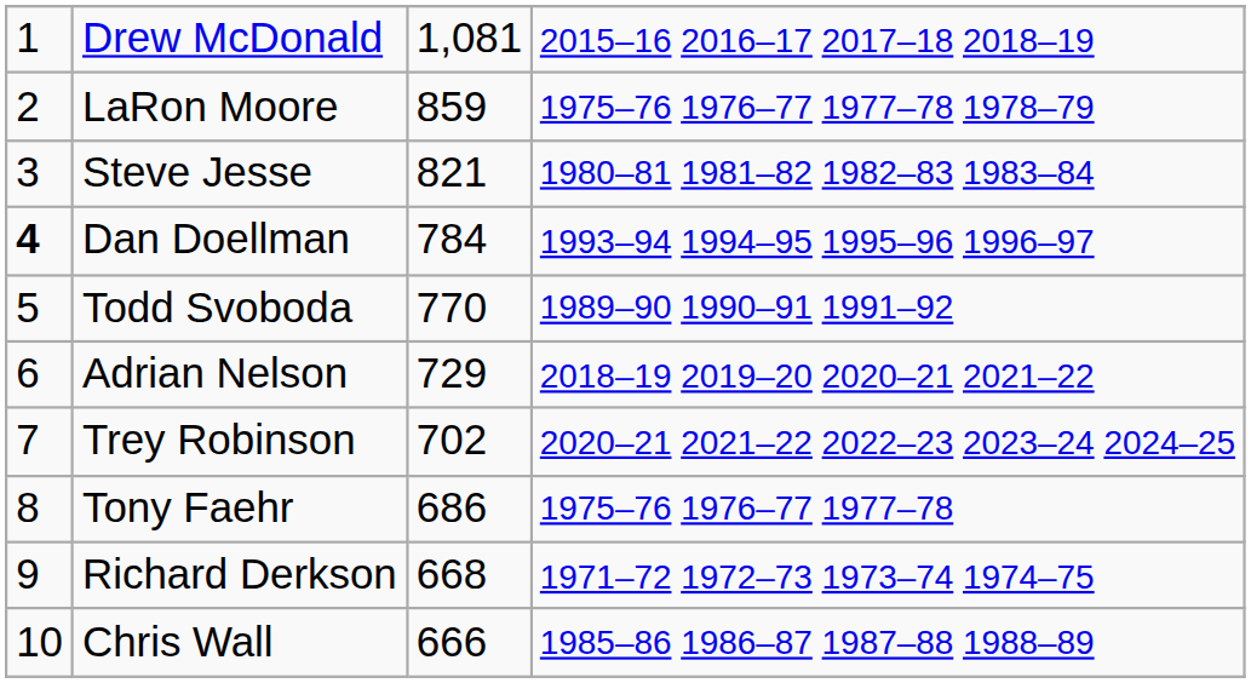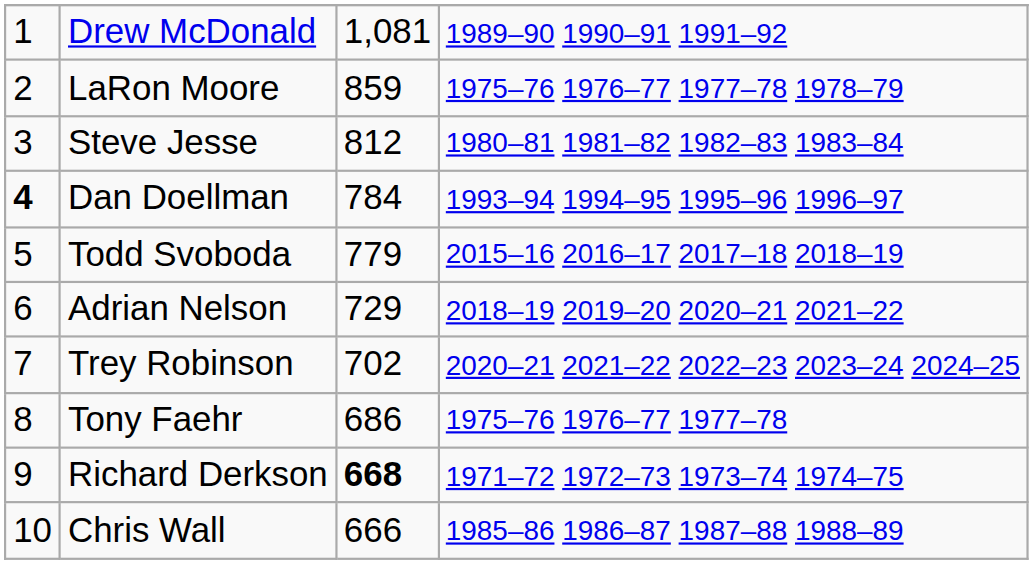Drew McDonald | column 4: 2015–16 2016–17 2017–18 2018–19 -> 1989–90 1990–91 1991–92
Steve Jesse | column 3: 821 -> 812
Todd Svoboda | column 3: 770 -> 779
Todd Svoboda | column 4: 1989–90 1990–91 1991–92 -> 2015–16 2016–17 2017–18 2018–19
Richard Derkson | column 3: normal -> bold
